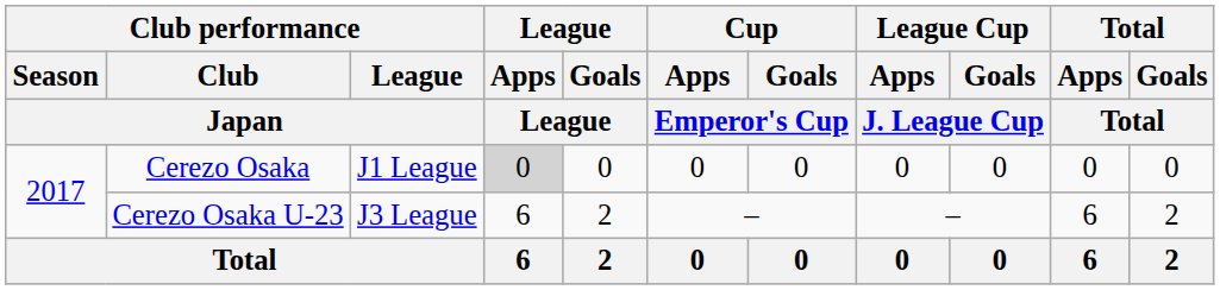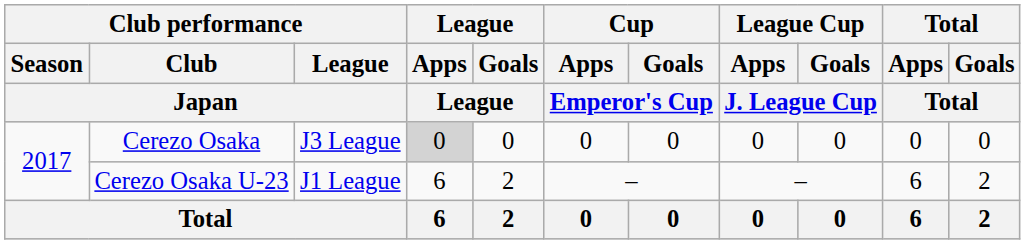Cerezo Osaka | Club performance / League / Japan: J1 League -> J3 League
Cerezo Osaka U-23 | Club performance / League / Japan: J3 League -> J1 League
